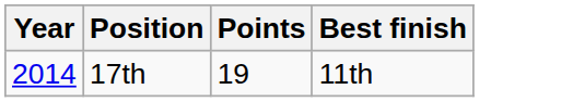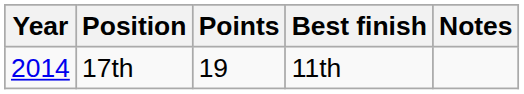+ column: Notes
